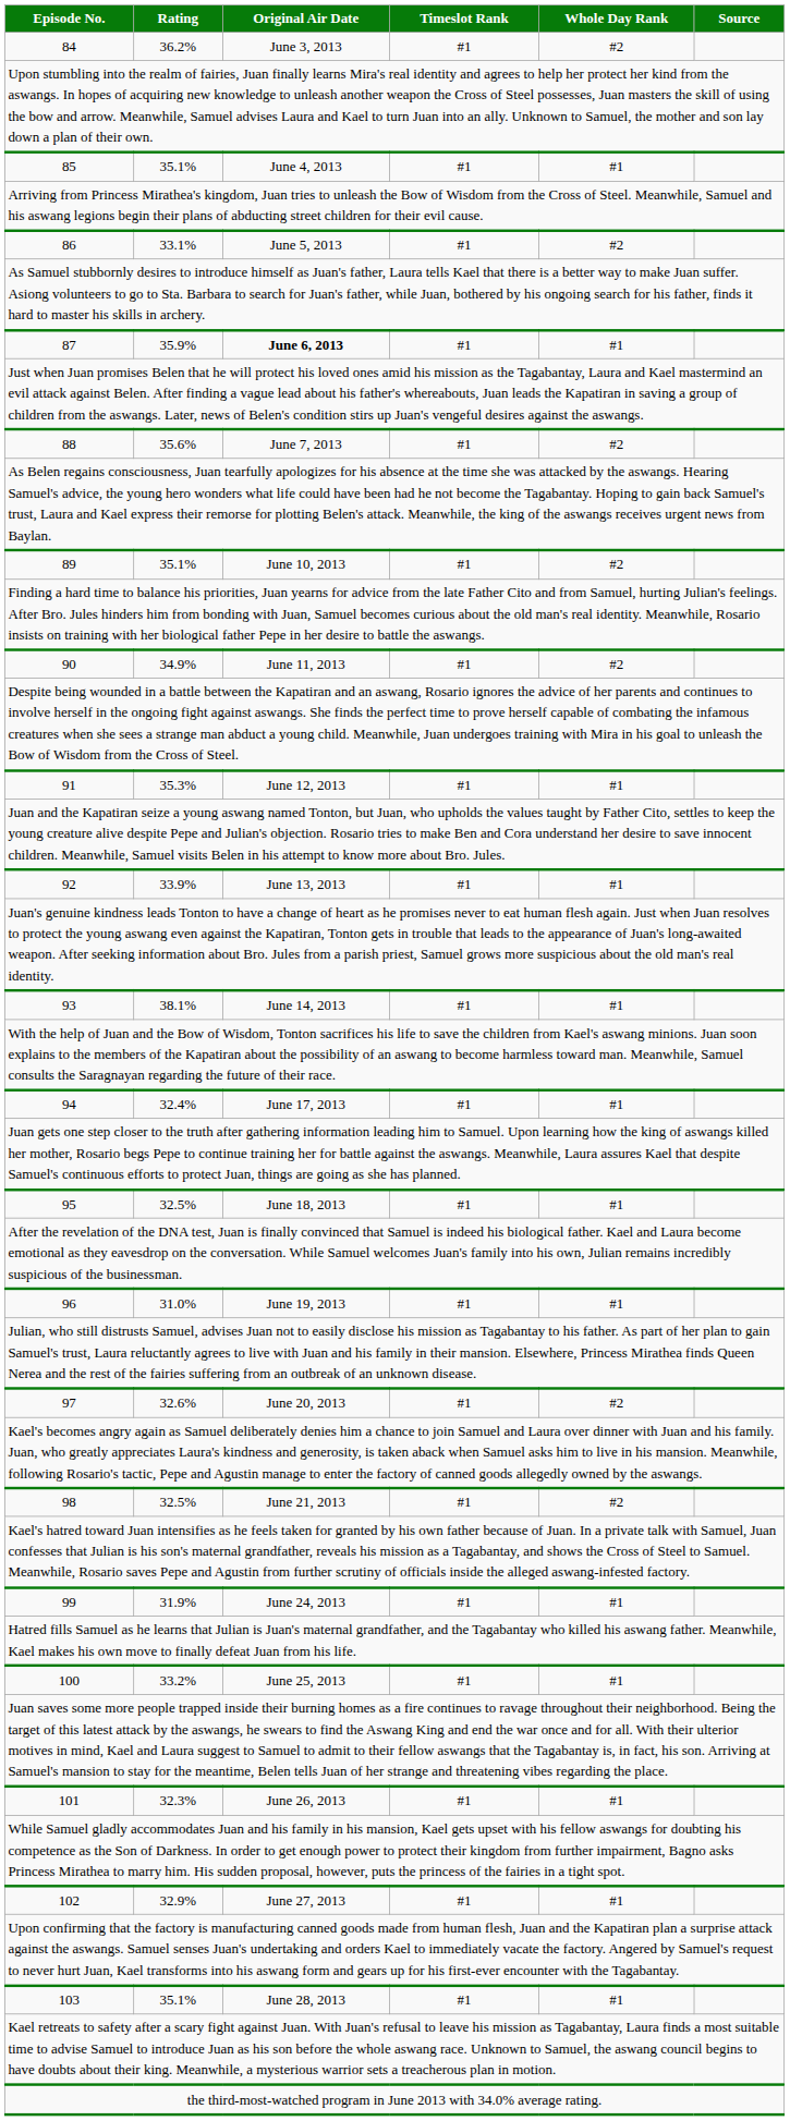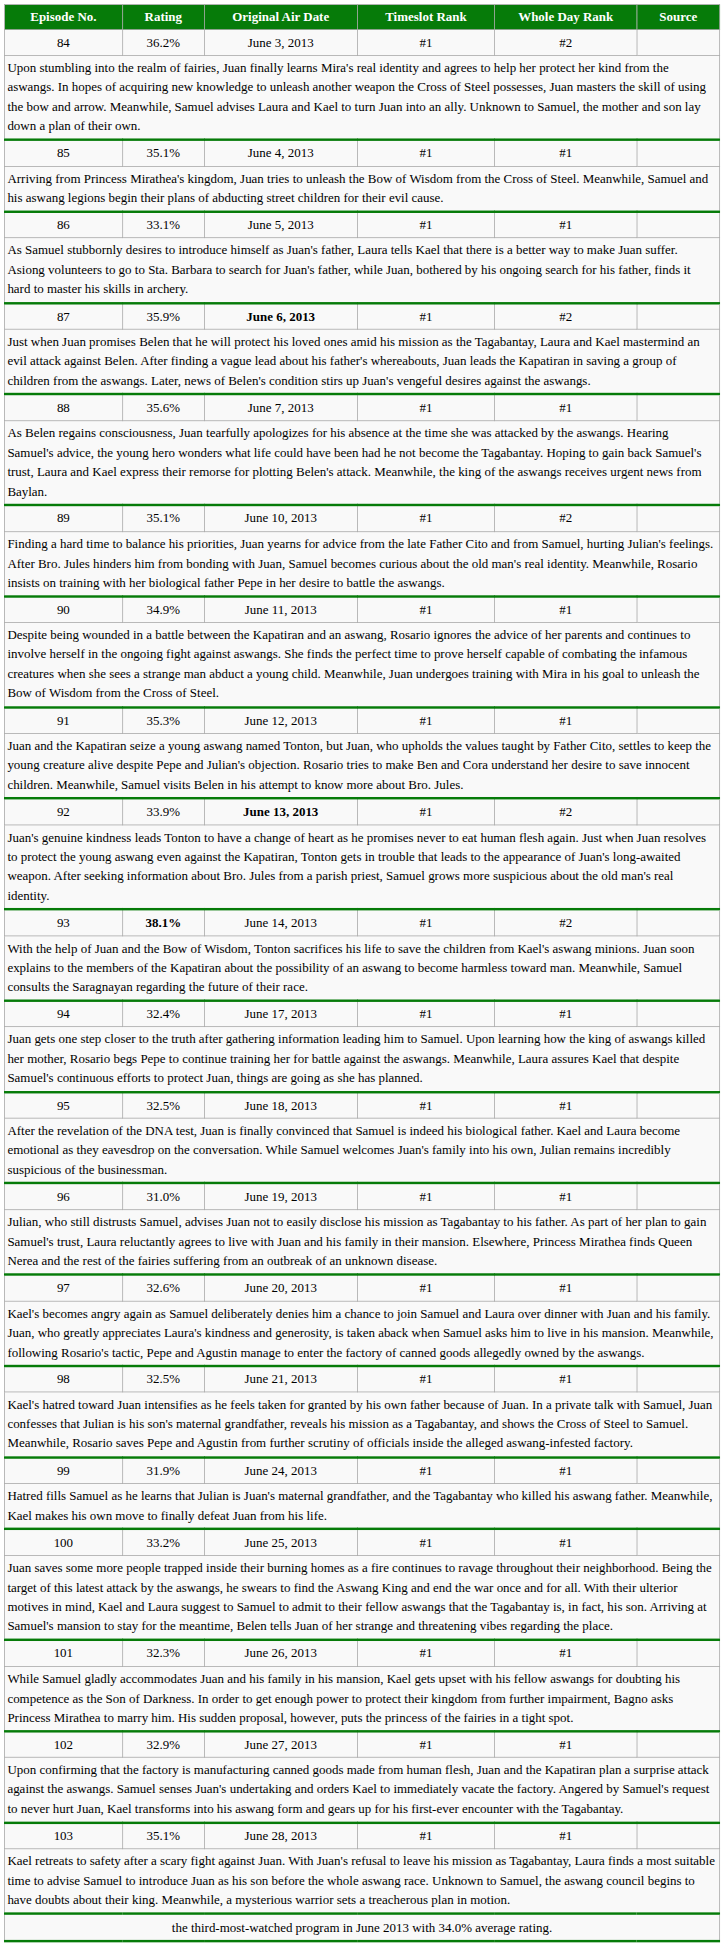86 | Whole Day Rank: #2 -> #1
87 | Whole Day Rank: #1 -> #2
88 | Whole Day Rank: #2 -> #1
90 | Whole Day Rank: #2 -> #1
92 | Original Air Date: normal -> bold
92 | Whole Day Rank: #1 -> #2
93 | Rating: normal -> bold
93 | Whole Day Rank: #1 -> #2
97 | Whole Day Rank: #2 -> #1
98 | Whole Day Rank: #2 -> #1
